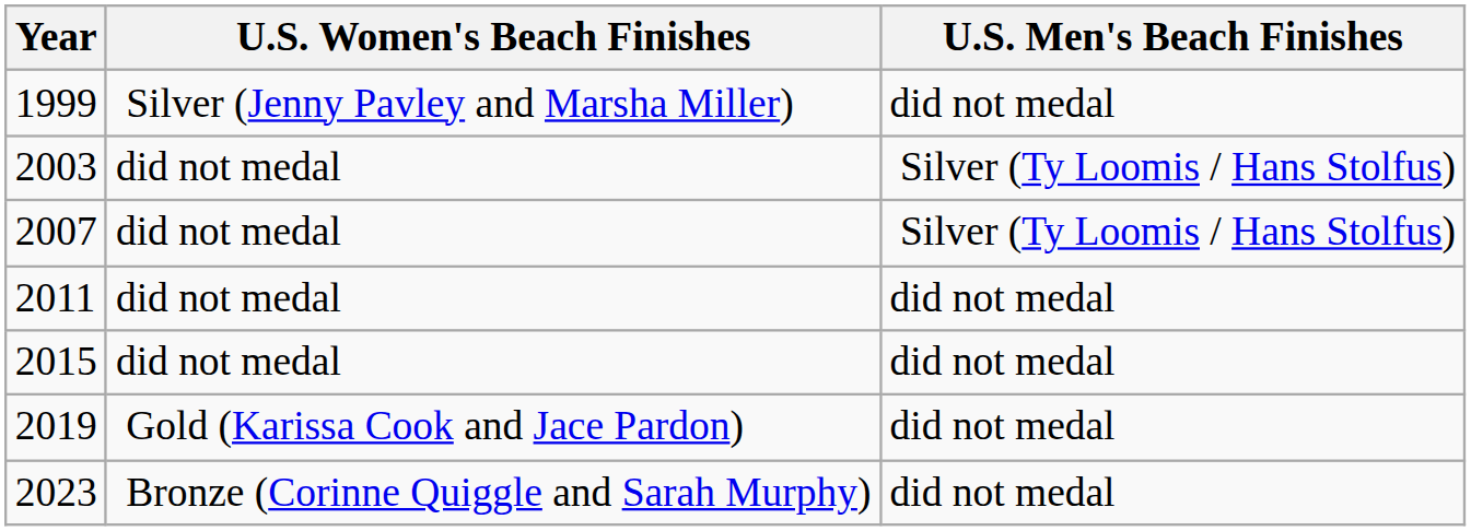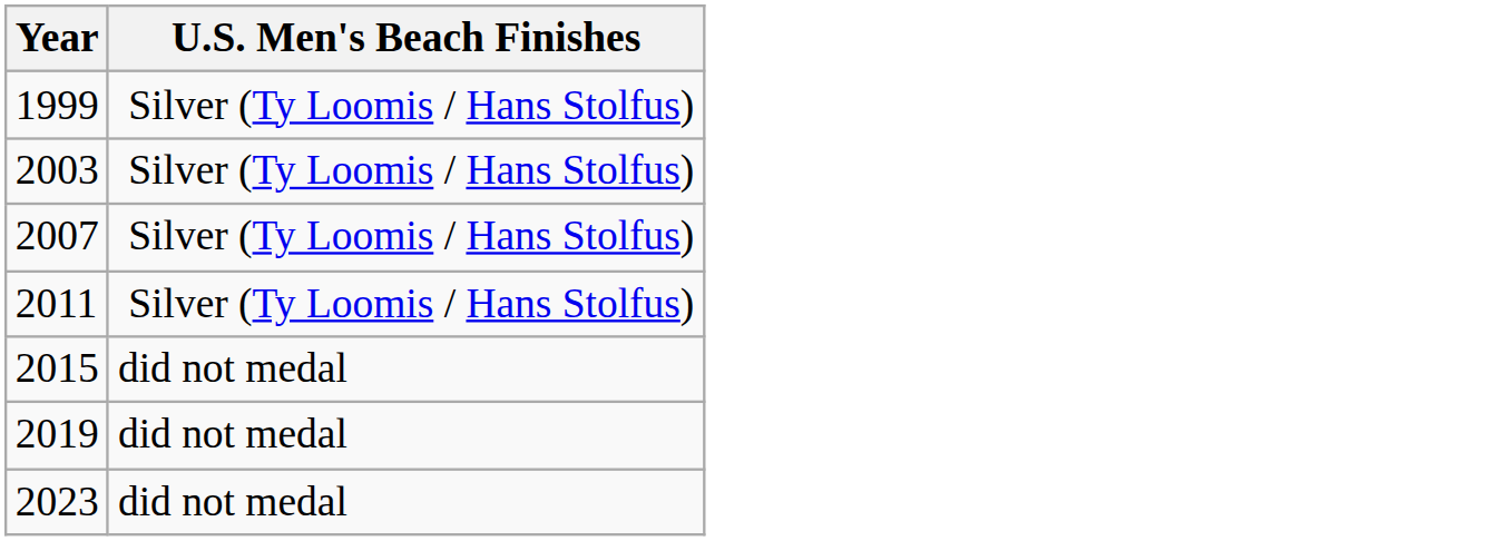- column: U.S. Women's Beach Finishes | Silver (Jenny Pavley and Marsha Miller) | did not medal | did not medal | did not medal | did not medal | Gold (Karissa Cook and Jace Pardon) | Bronze (Corinne Quiggle and Sarah Murphy)
1999 | U.S. Men's Beach Finishes: did not medal -> Silver (Ty Loomis / Hans Stolfus)
2011 | U.S. Men's Beach Finishes: did not medal -> Silver (Ty Loomis / Hans Stolfus)
